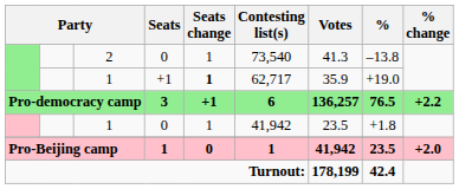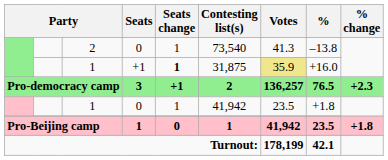1 / +1 | Contesting list(s): 62,717 -> 31,875
1 / +1 | Votes: no background -> khaki background
1 / +1 | %: +19.0 -> +16.0
Pro-democracy camp | Contesting list(s): 6 -> 2
Pro-democracy camp | % change: +2.2 -> +2.3
Pro-Beijing camp | % change: +2.0 -> +1.8
Turnout: | %: 42.4 -> 42.1
